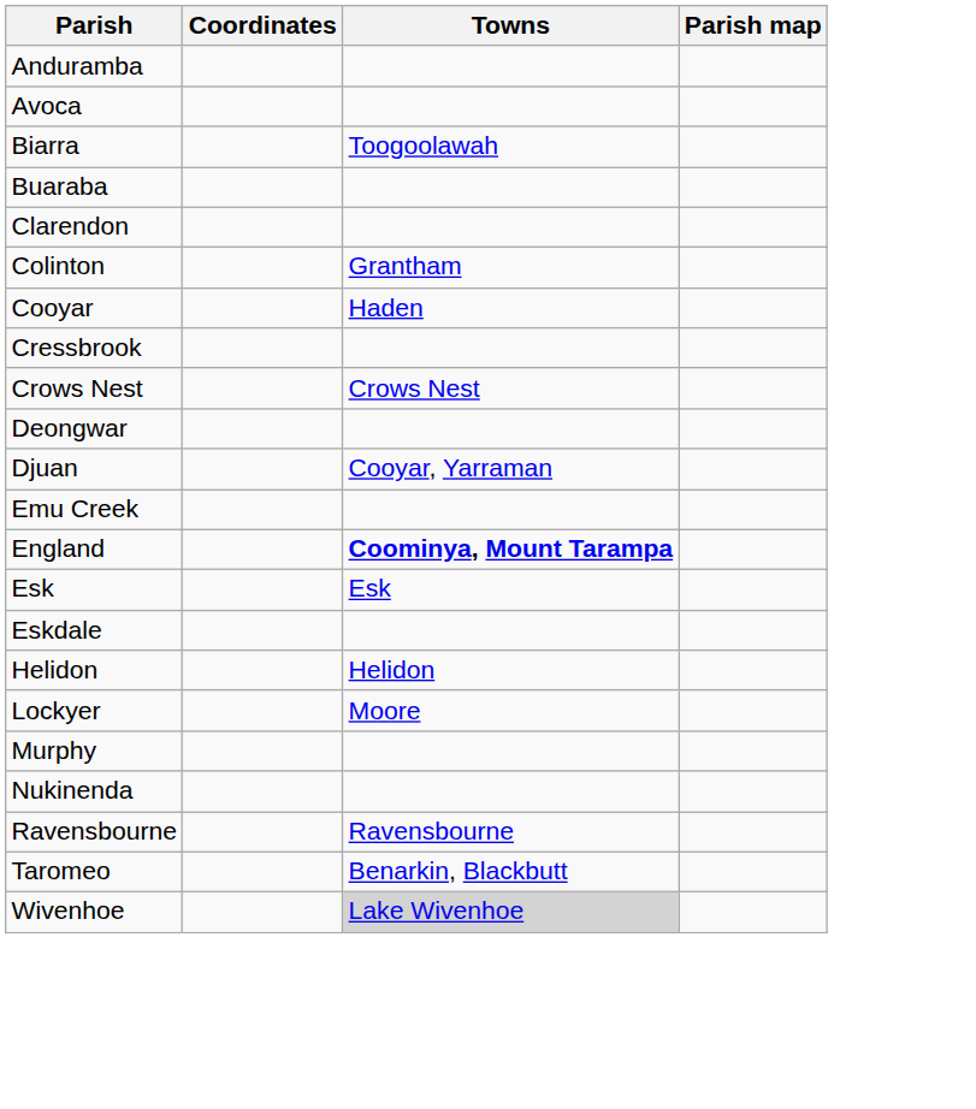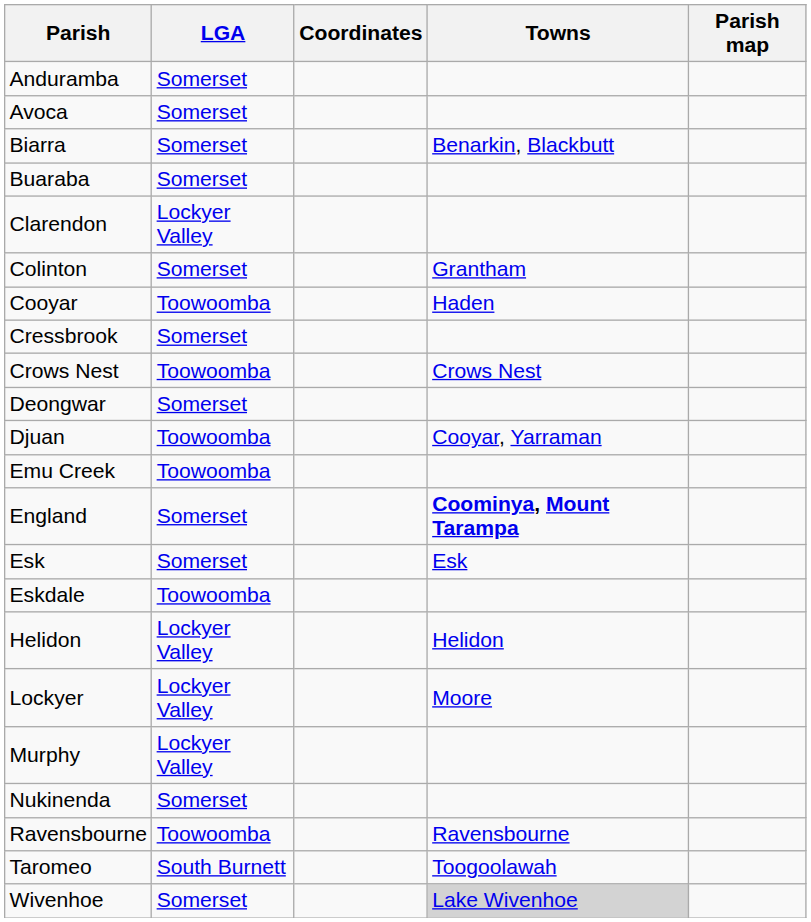+ column: LGA | Somerset | Somerset | Somerset | Somerset | Lockyer Valley | Somerset | Toowoomba | Somerset | Toowoomba | Somerset | Toowoomba | Toowoomba | Somerset | Somerset | Toowoomba | Lockyer Valley | Lockyer Valley | Lockyer Valley | Somerset | Toowoomba | South Burnett | Somerset
Biarra | Towns: Toogoolawah -> Benarkin, Blackbutt
Taromeo | Towns: Benarkin, Blackbutt -> Toogoolawah
